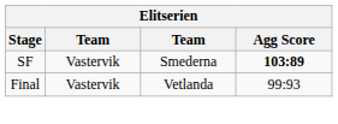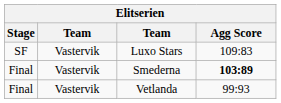+ row: SF | Vastervik | Luxo Stars | 109:83
Smederna | Stage: SF -> Final
